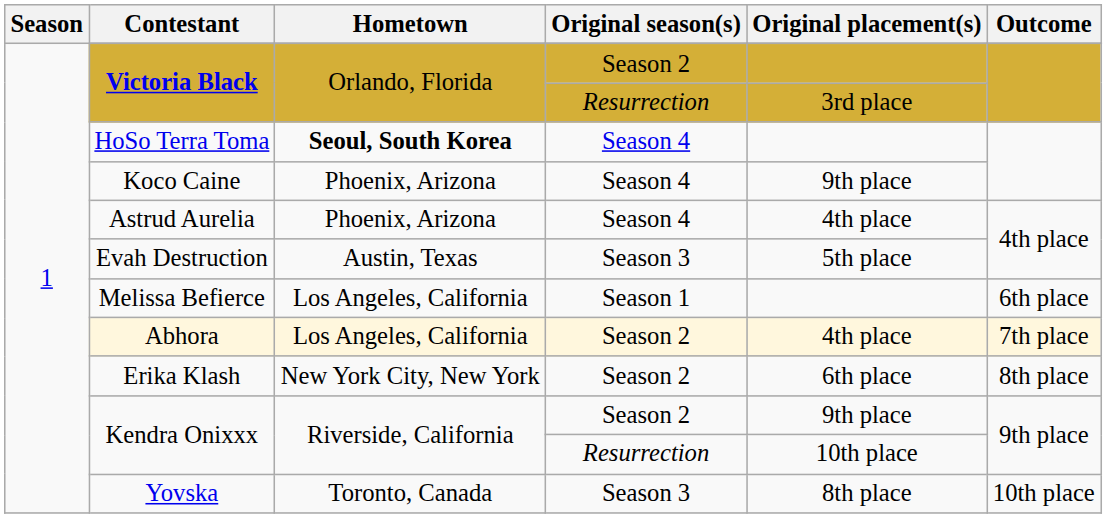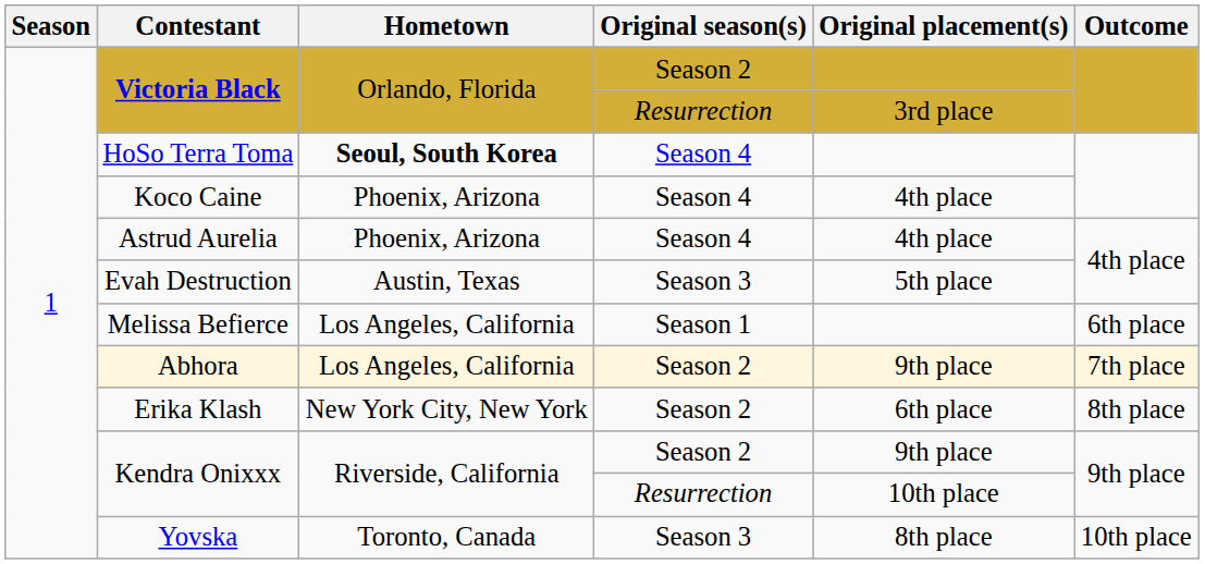Koco Caine | Original placement(s): 9th place -> 4th place
Abhora | Original placement(s): 4th place -> 9th place
